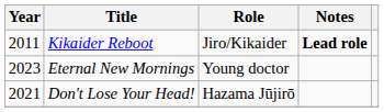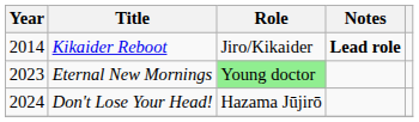Kikaider Reboot | Year: 2011 -> 2014
Eternal New Mornings | Role: no background -> lightgreen background
Don't Lose Your Head! | Year: 2021 -> 2024
